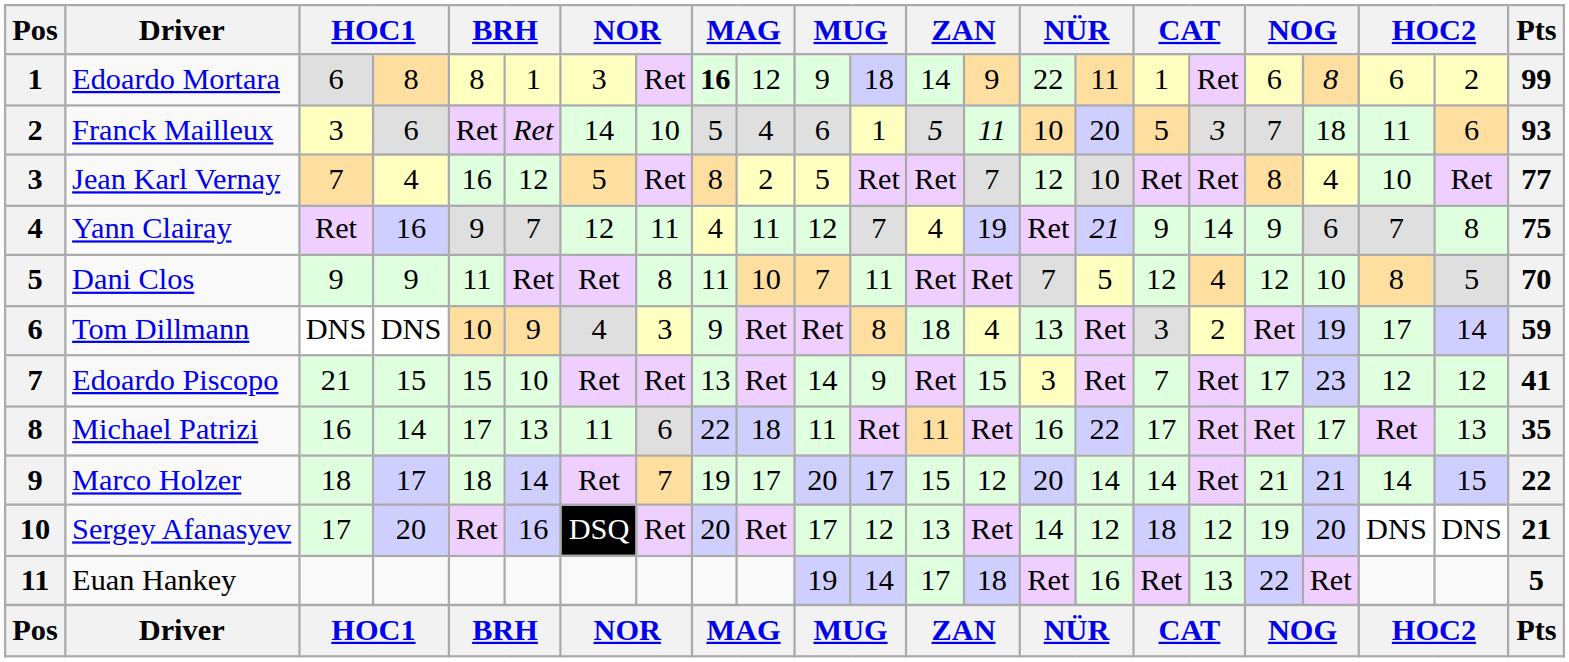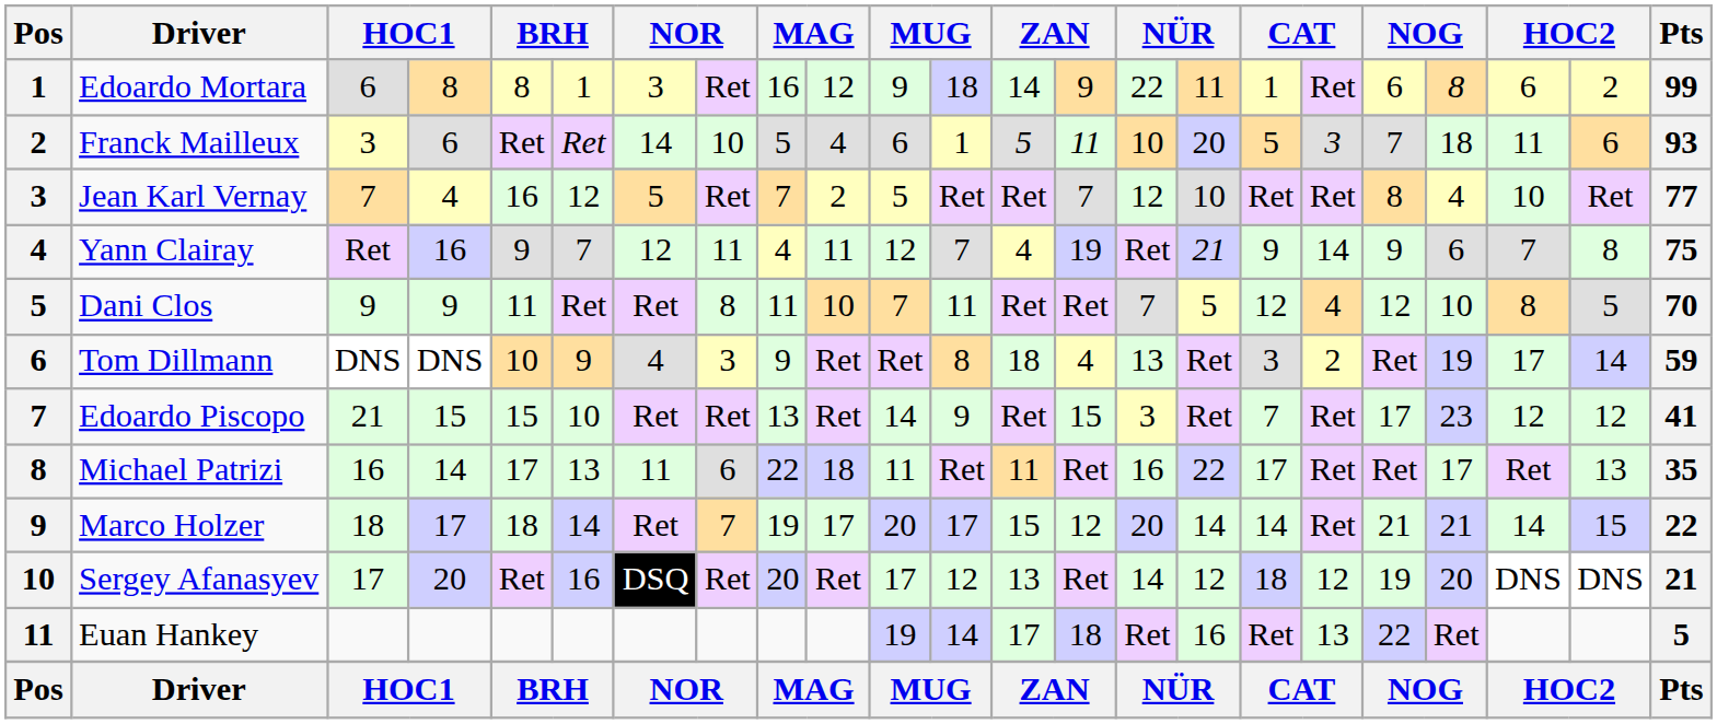Edoardo Mortara | column 9: bold -> normal
Jean Karl Vernay | column 9: 8 -> 7
